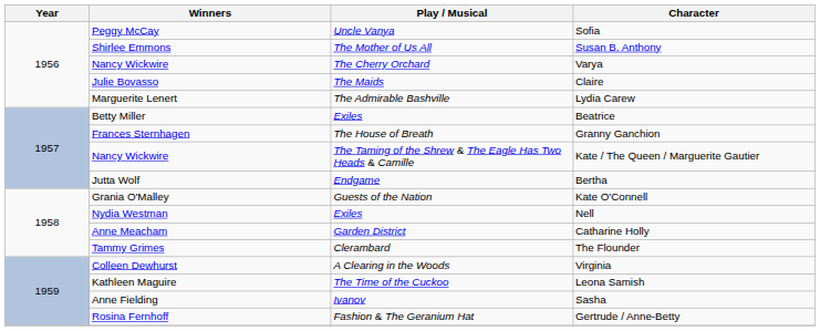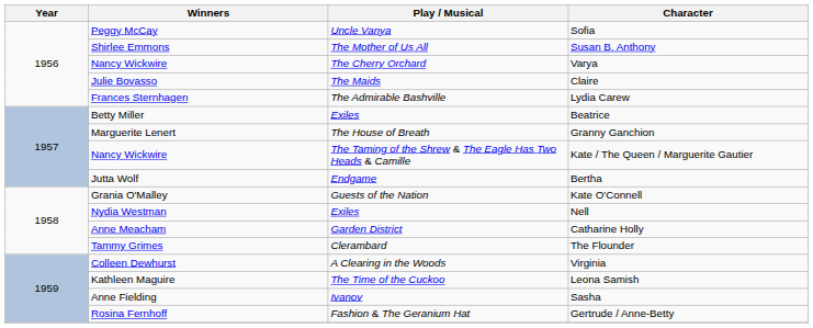Lydia Carew | Winners: Marguerite Lenert -> Frances Sternhagen
Granny Ganchion | Winners: Frances Sternhagen -> Marguerite Lenert
